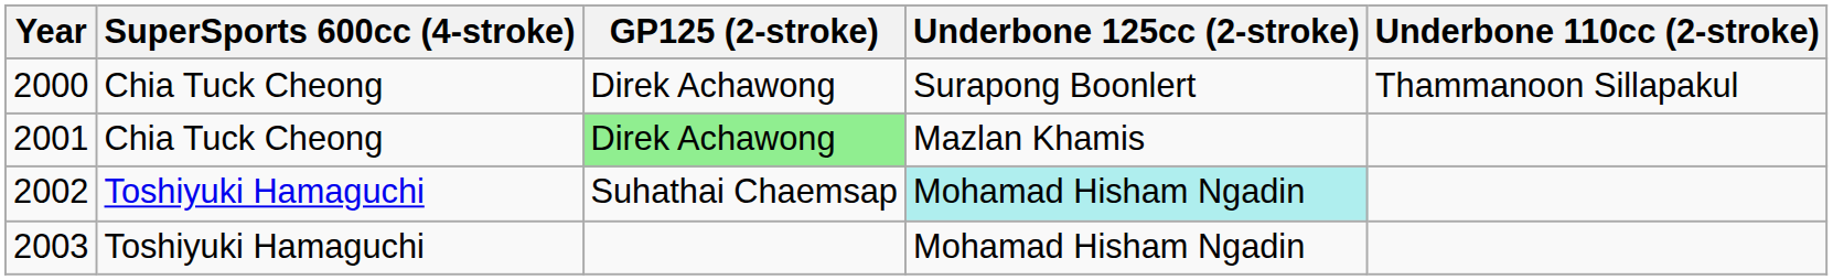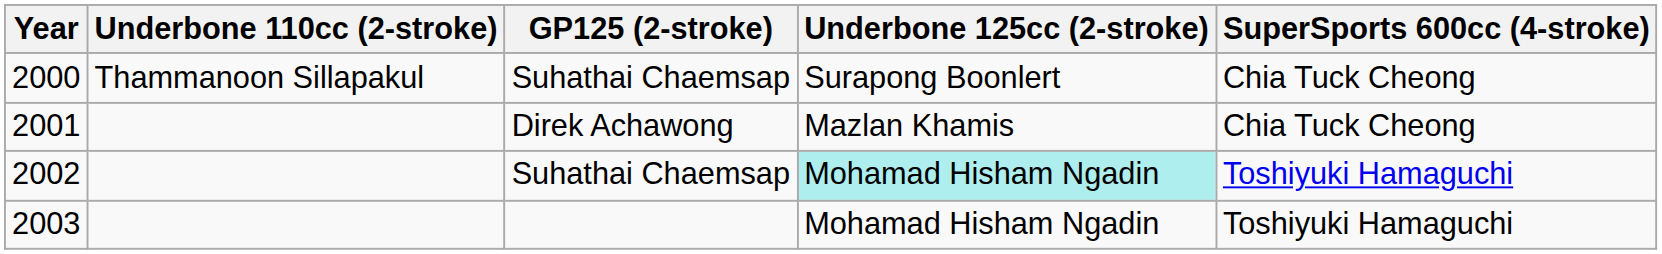columns swapped: SuperSports 600cc (4-stroke) <-> Underbone 110cc (2-stroke)
2000 | GP125 (2-stroke): Direk Achawong -> Suhathai Chaemsap
2001 | GP125 (2-stroke): lightgreen background -> no background
